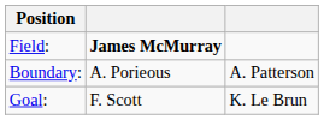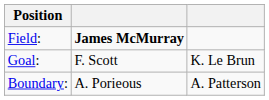rows swapped: Boundary: <-> Goal:
